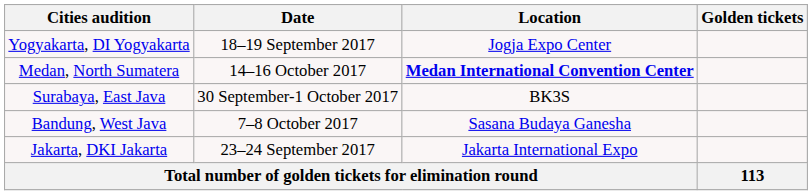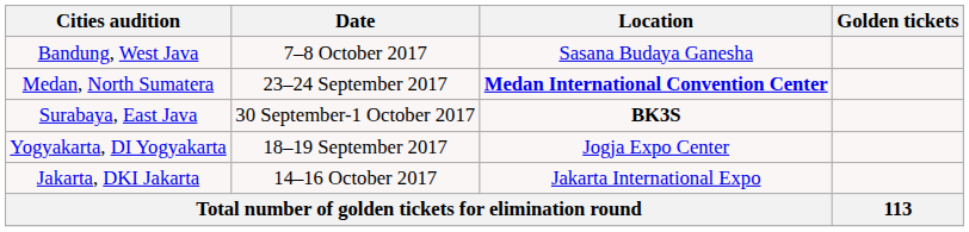rows swapped: Yogyakarta, DI Yogyakarta <-> Bandung, West Java
Medan, North Sumatera | Date: 14–16 October 2017 -> 23–24 September 2017
Surabaya, East Java | Location: normal -> bold
Jakarta, DKI Jakarta | Date: 23–24 September 2017 -> 14–16 October 2017
